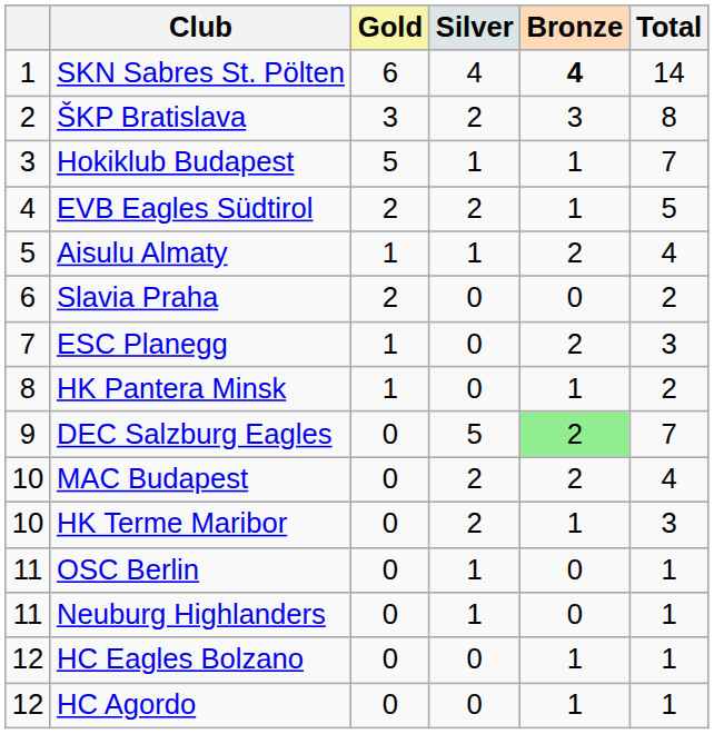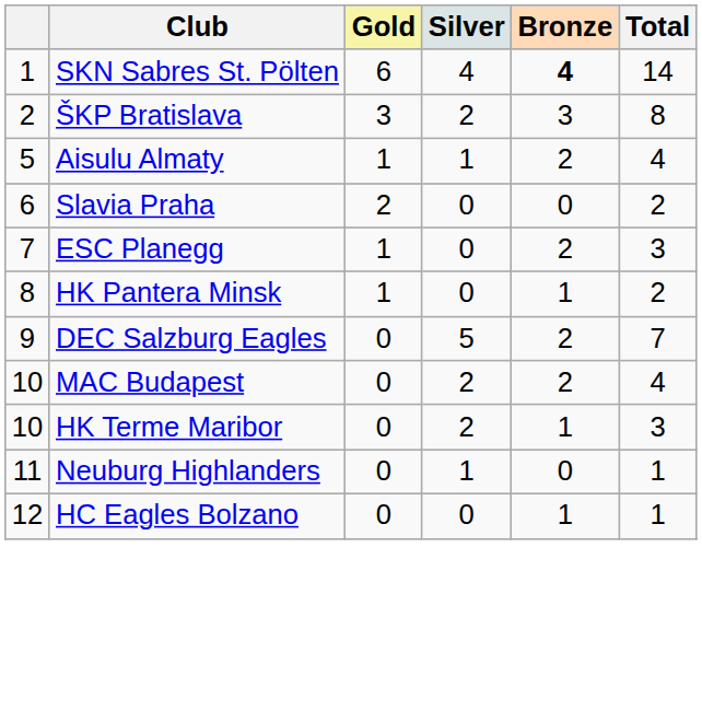- row: 3 | Hokiklub Budapest | 5 | 1 | 1 | 7
- row: 4 | EVB Eagles Südtirol | 2 | 2 | 1 | 5
DEC Salzburg Eagles | Bronze: lightgreen background -> no background
- row: 11 | OSC Berlin | 0 | 1 | 0 | 1
- row: 12 | HC Agordo | 0 | 0 | 1 | 1
